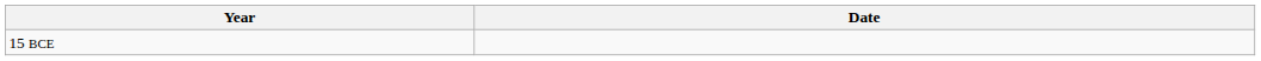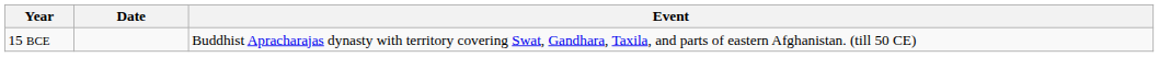+ column: Event | Buddhist Apracharajas dynasty with territory covering Swat, Gandhara, Taxila, and parts of eastern Afghanistan. (till 50 CE)
